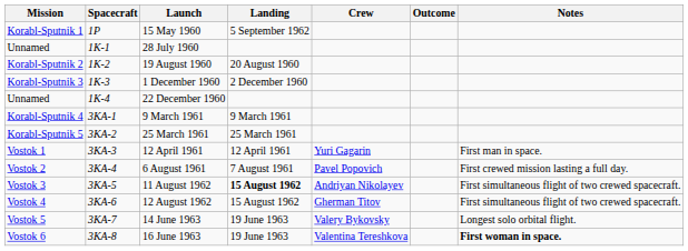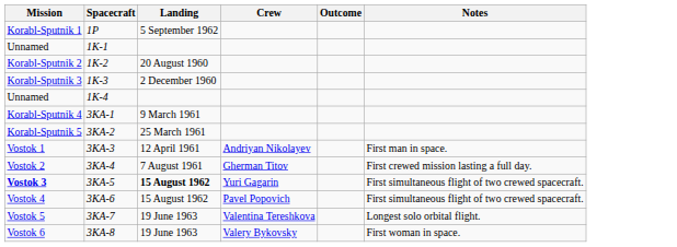- column: Launch | 15 May 1960 | 28 July 1960 | 19 August 1960 | 1 December 1960 | 22 December 1960 | 9 March 1961 | 25 March 1961 | 12 April 1961 | 6 August 1961 | 11 August 1962 | 12 August 1962 | 14 June 1963 | 16 June 1963
3KA-3 | Crew: Yuri Gagarin -> Andriyan Nikolayev
3KA-4 | Crew: Pavel Popovich -> Gherman Titov
3KA-5 | Mission: normal -> bold
3KA-5 | Crew: Andriyan Nikolayev -> Yuri Gagarin
3KA-6 | Crew: Gherman Titov -> Pavel Popovich
3KA-7 | Crew: Valery Bykovsky -> Valentina Tereshkova
3KA-8 | Crew: Valentina Tereshkova -> Valery Bykovsky
3KA-8 | Notes: bold -> normal
